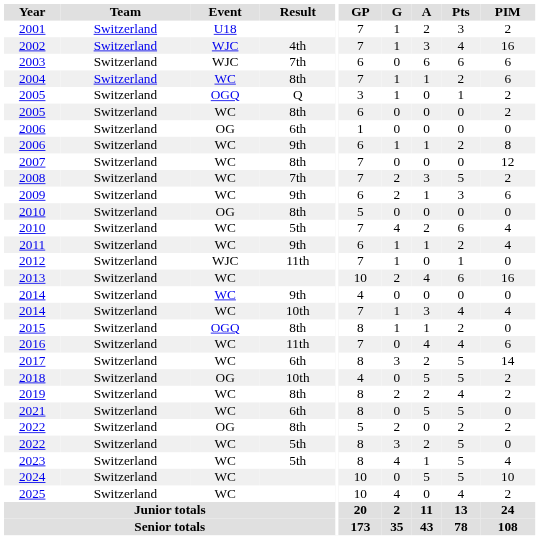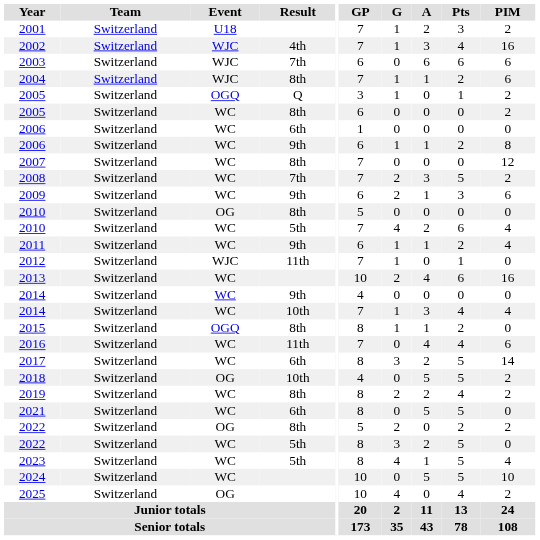2004 | Event: WC -> WJC
2006 / 6th | Event: OG -> WC
2025 | Event: WC -> OG
